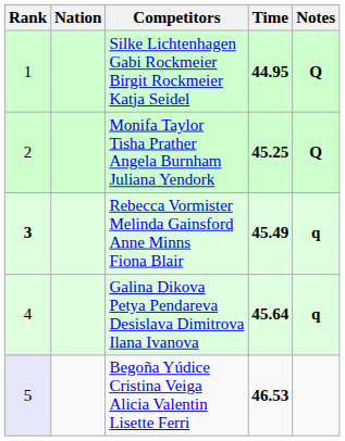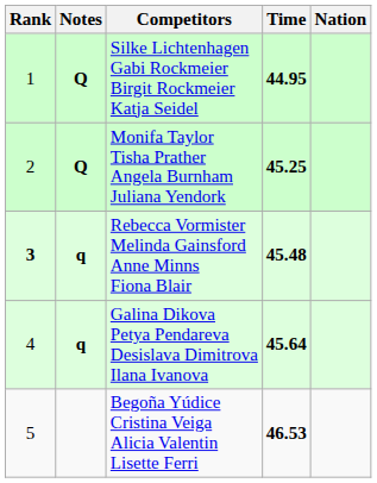columns swapped: Nation <-> Notes
Rebecca Vormister Melinda Gainsford Anne Minns Fiona Blair | Time: 45.49 -> 45.48
Begoña Yúdice Cristina Veiga Alicia Valentin Lisette Ferri | Rank: lavender background -> no background
